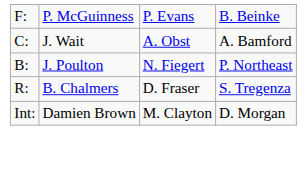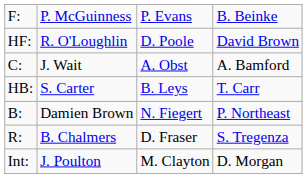+ row: HF: | R. O'Loughlin | D. Poole | David Brown
+ row: HB: | S. Carter | B. Leys | T. Carr
B: | column 2: J. Poulton -> Damien Brown
Int: | column 2: Damien Brown -> J. Poulton
